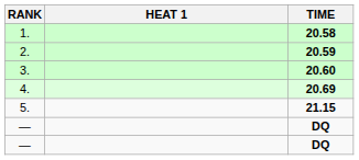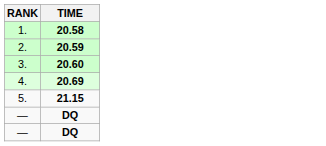- column: HEAT 1
